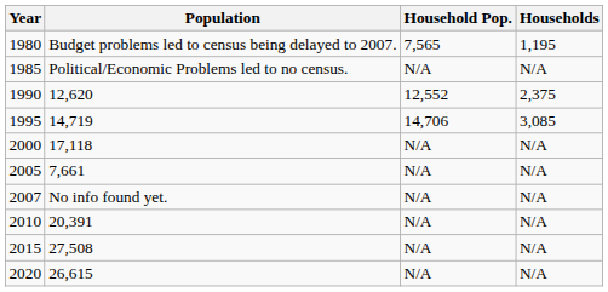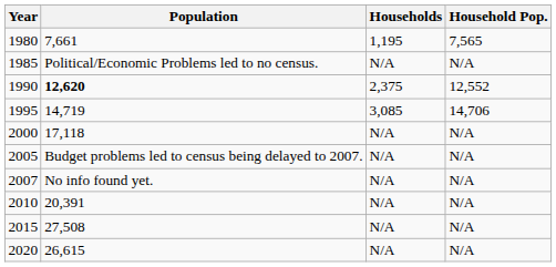columns swapped: Households <-> Household Pop.
1980 | Population: Budget problems led to census being delayed to 2007. -> 7,661
1990 | Population: normal -> bold
2005 | Population: 7,661 -> Budget problems led to census being delayed to 2007.
